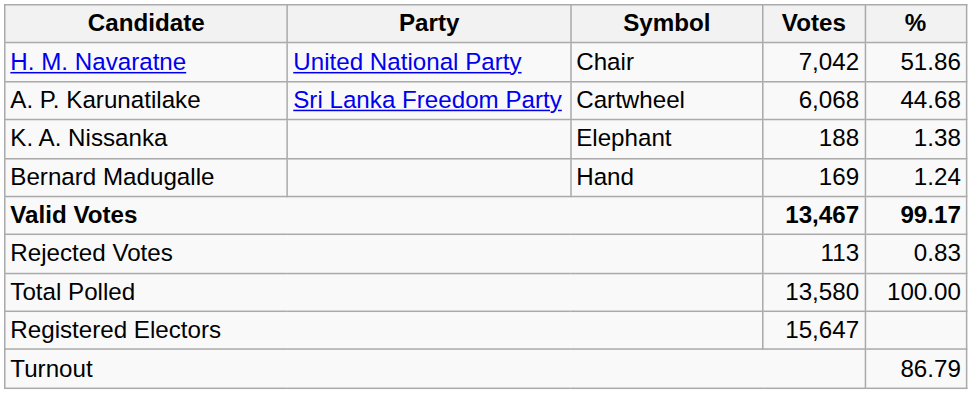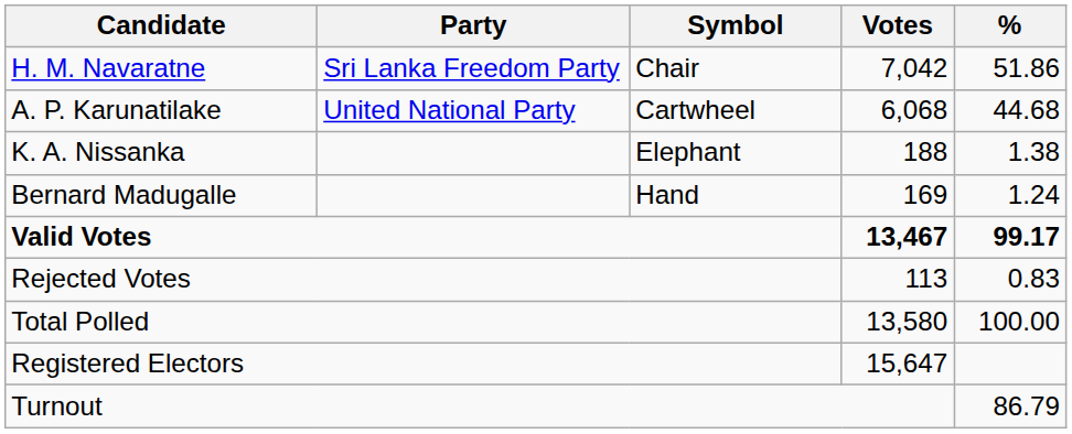H. M. Navaratne | Party: United National Party -> Sri Lanka Freedom Party
A. P. Karunatilake | Party: Sri Lanka Freedom Party -> United National Party
